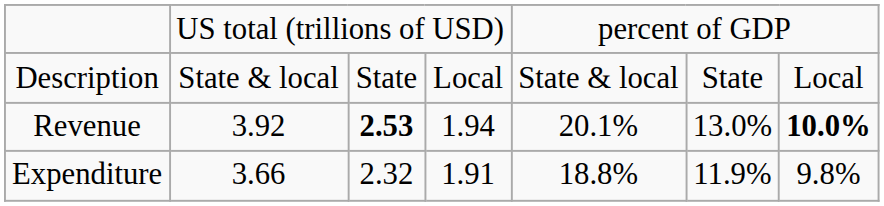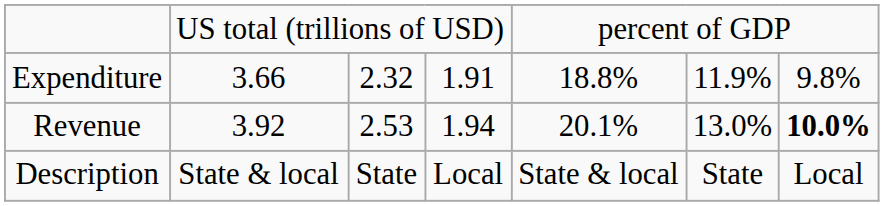rows swapped: Description <-> Expenditure
Revenue | column 3: bold -> normal
